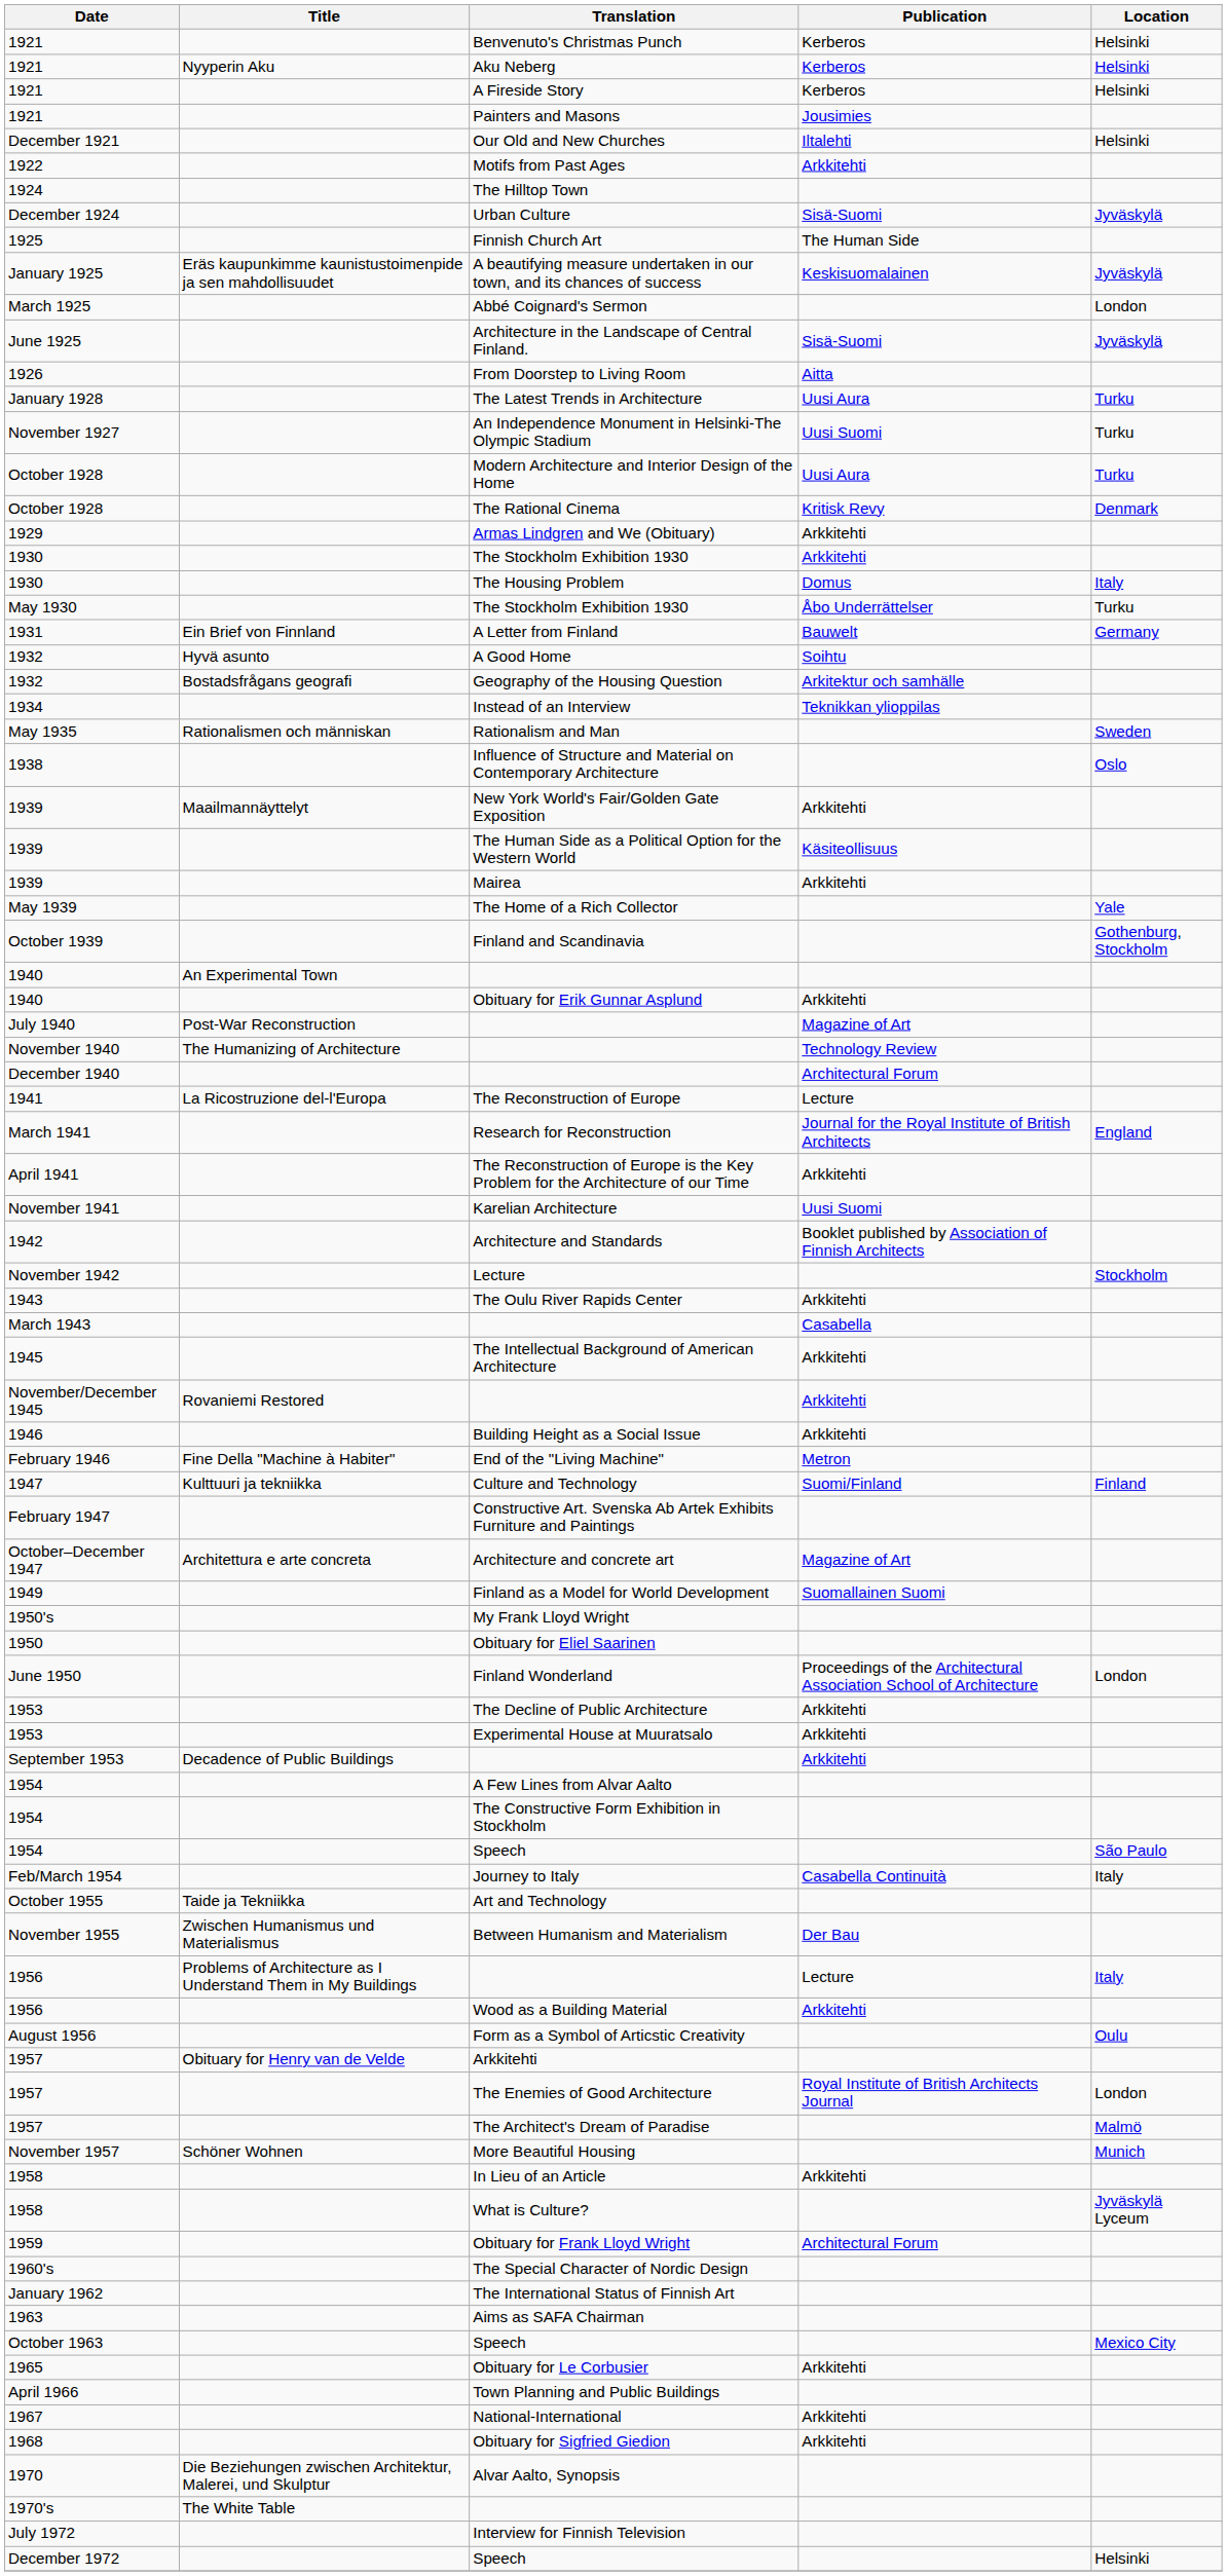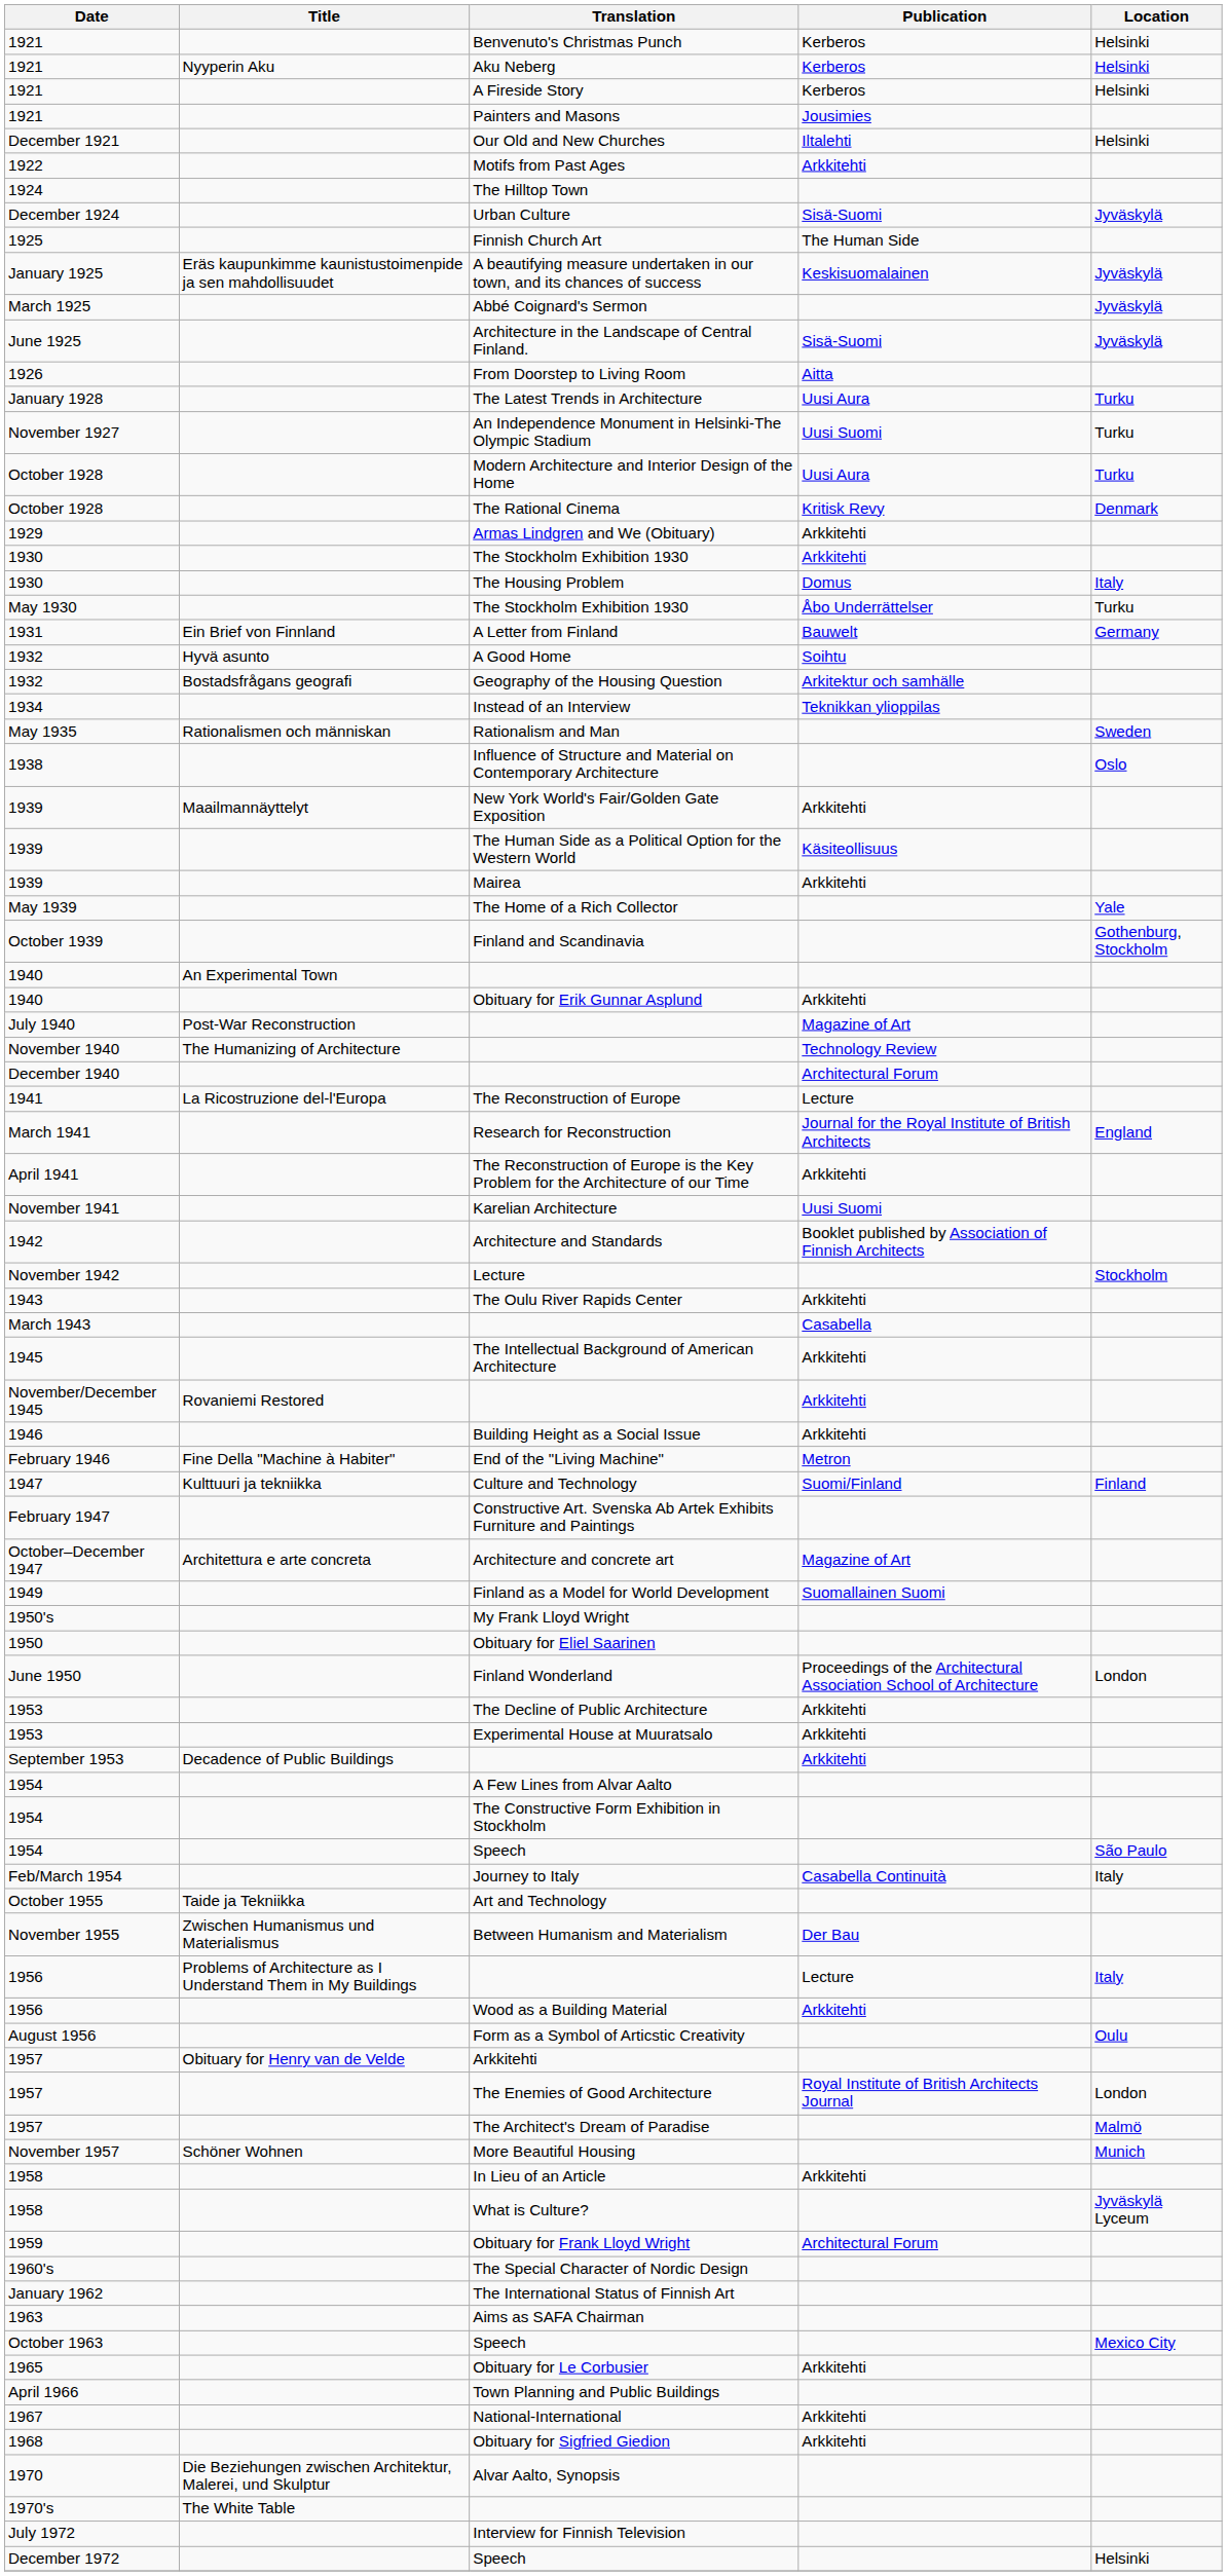Abbé Coignard's Sermon | Location: London -> Jyväskylä
